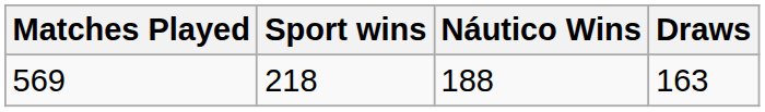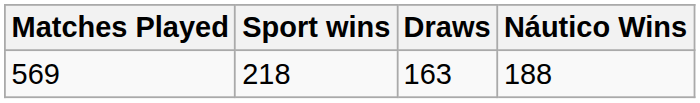columns swapped: Draws <-> Náutico Wins
